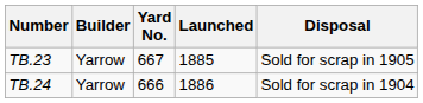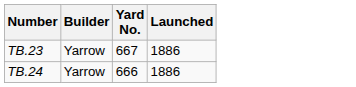- column: Disposal | Sold for scrap in 1905 | Sold for scrap in 1904
TB.23 | Launched: 1885 -> 1886
